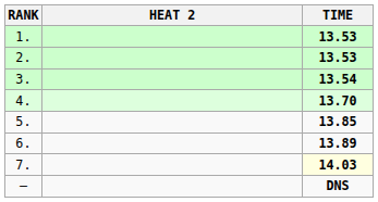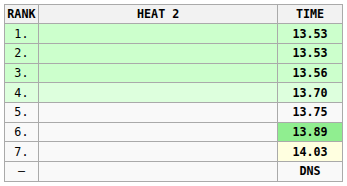3. | TIME: 13.54 -> 13.56
5. | TIME: 13.85 -> 13.75
6. | TIME: no background -> lightgreen background
